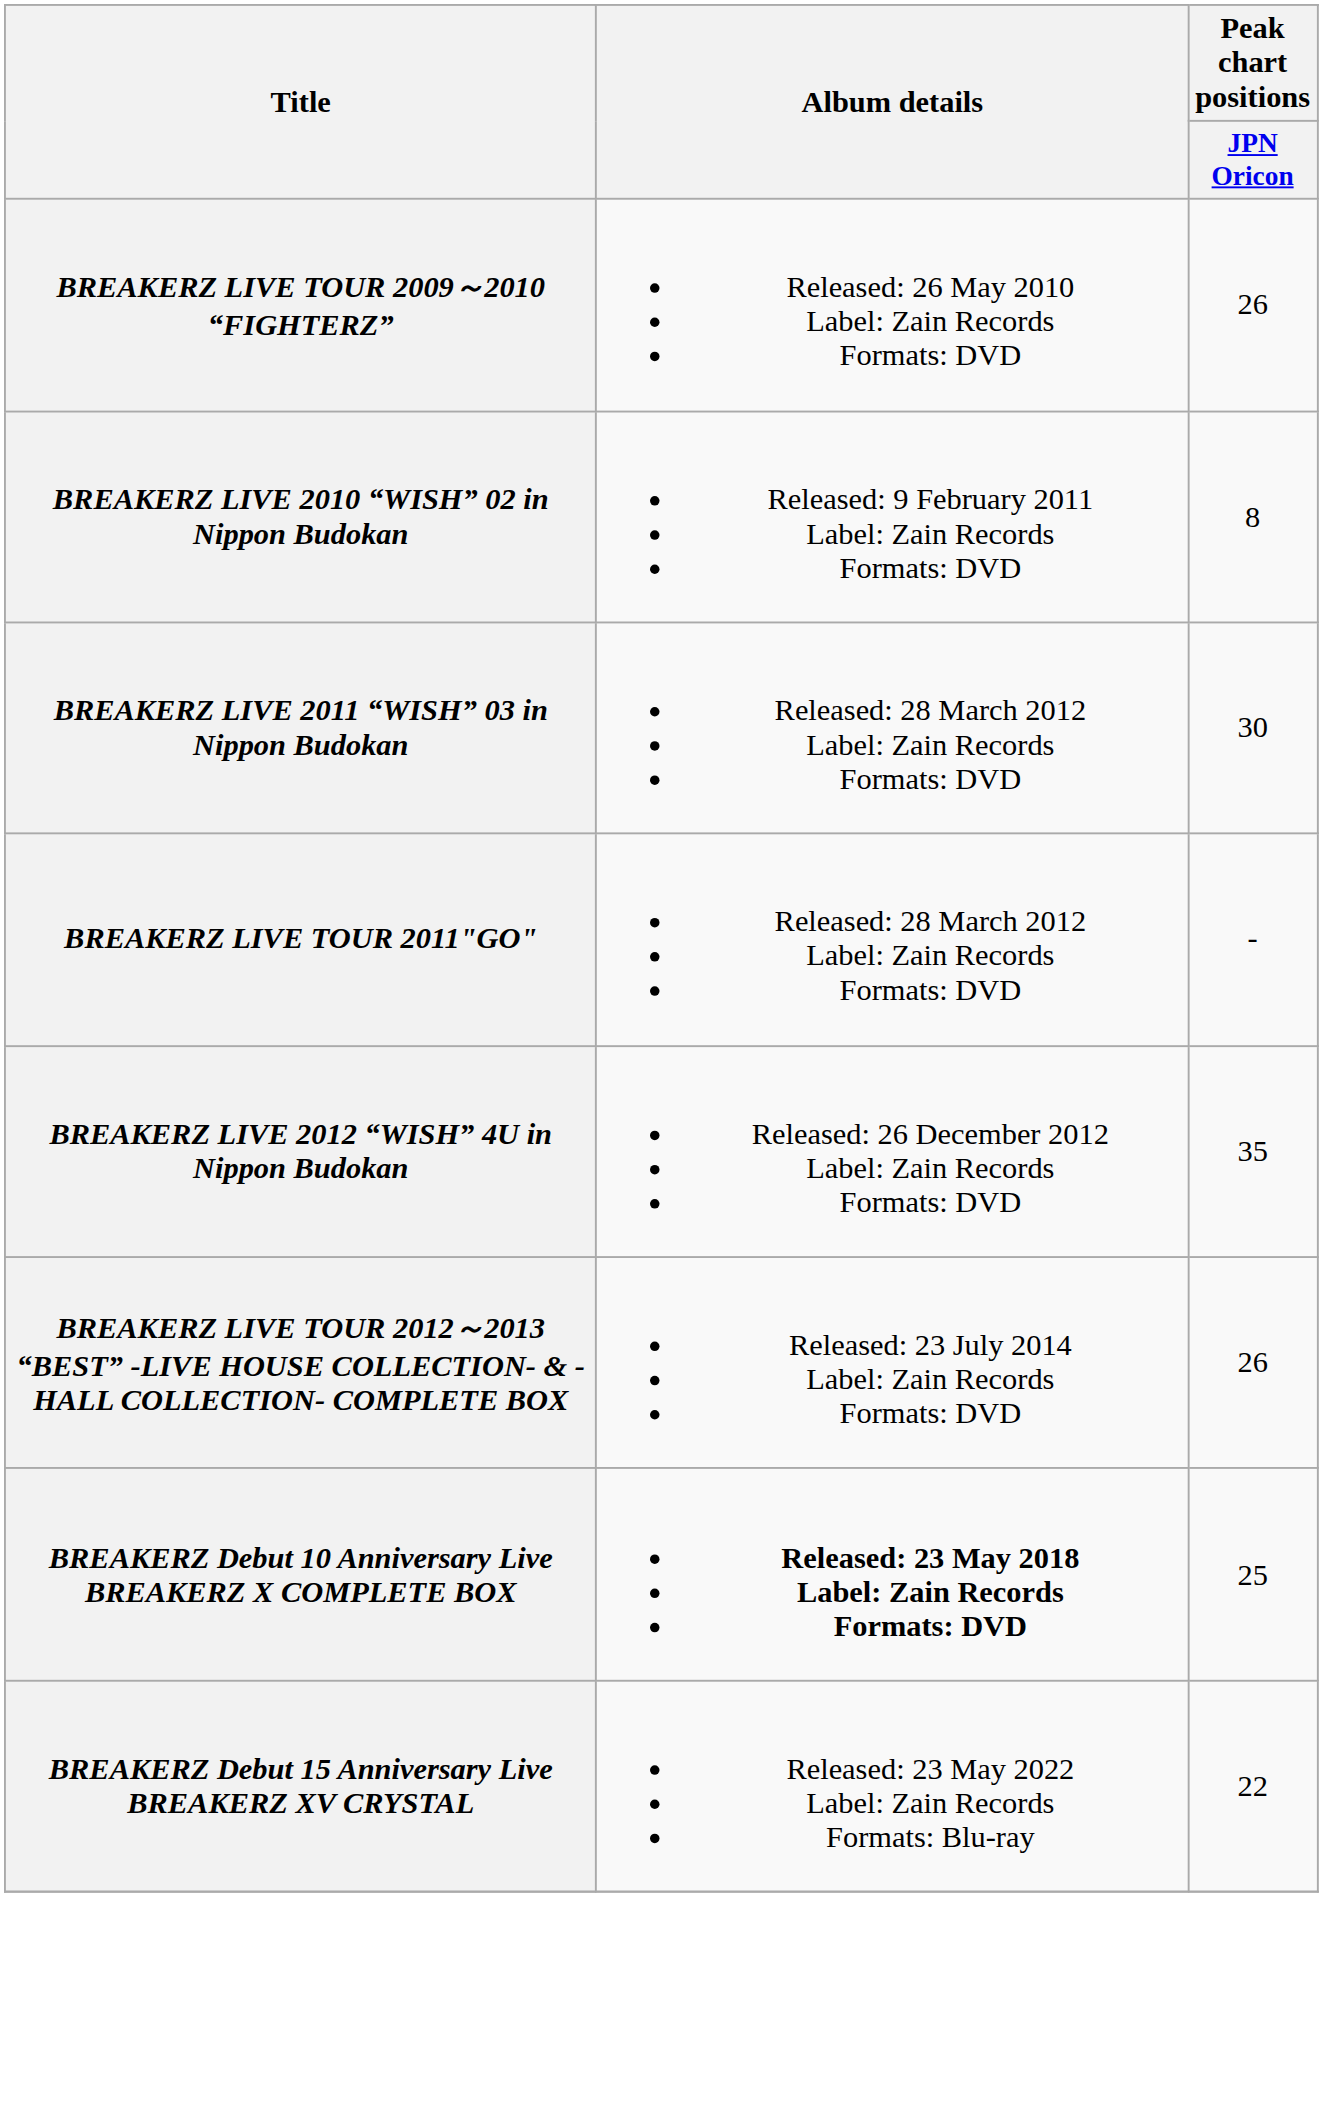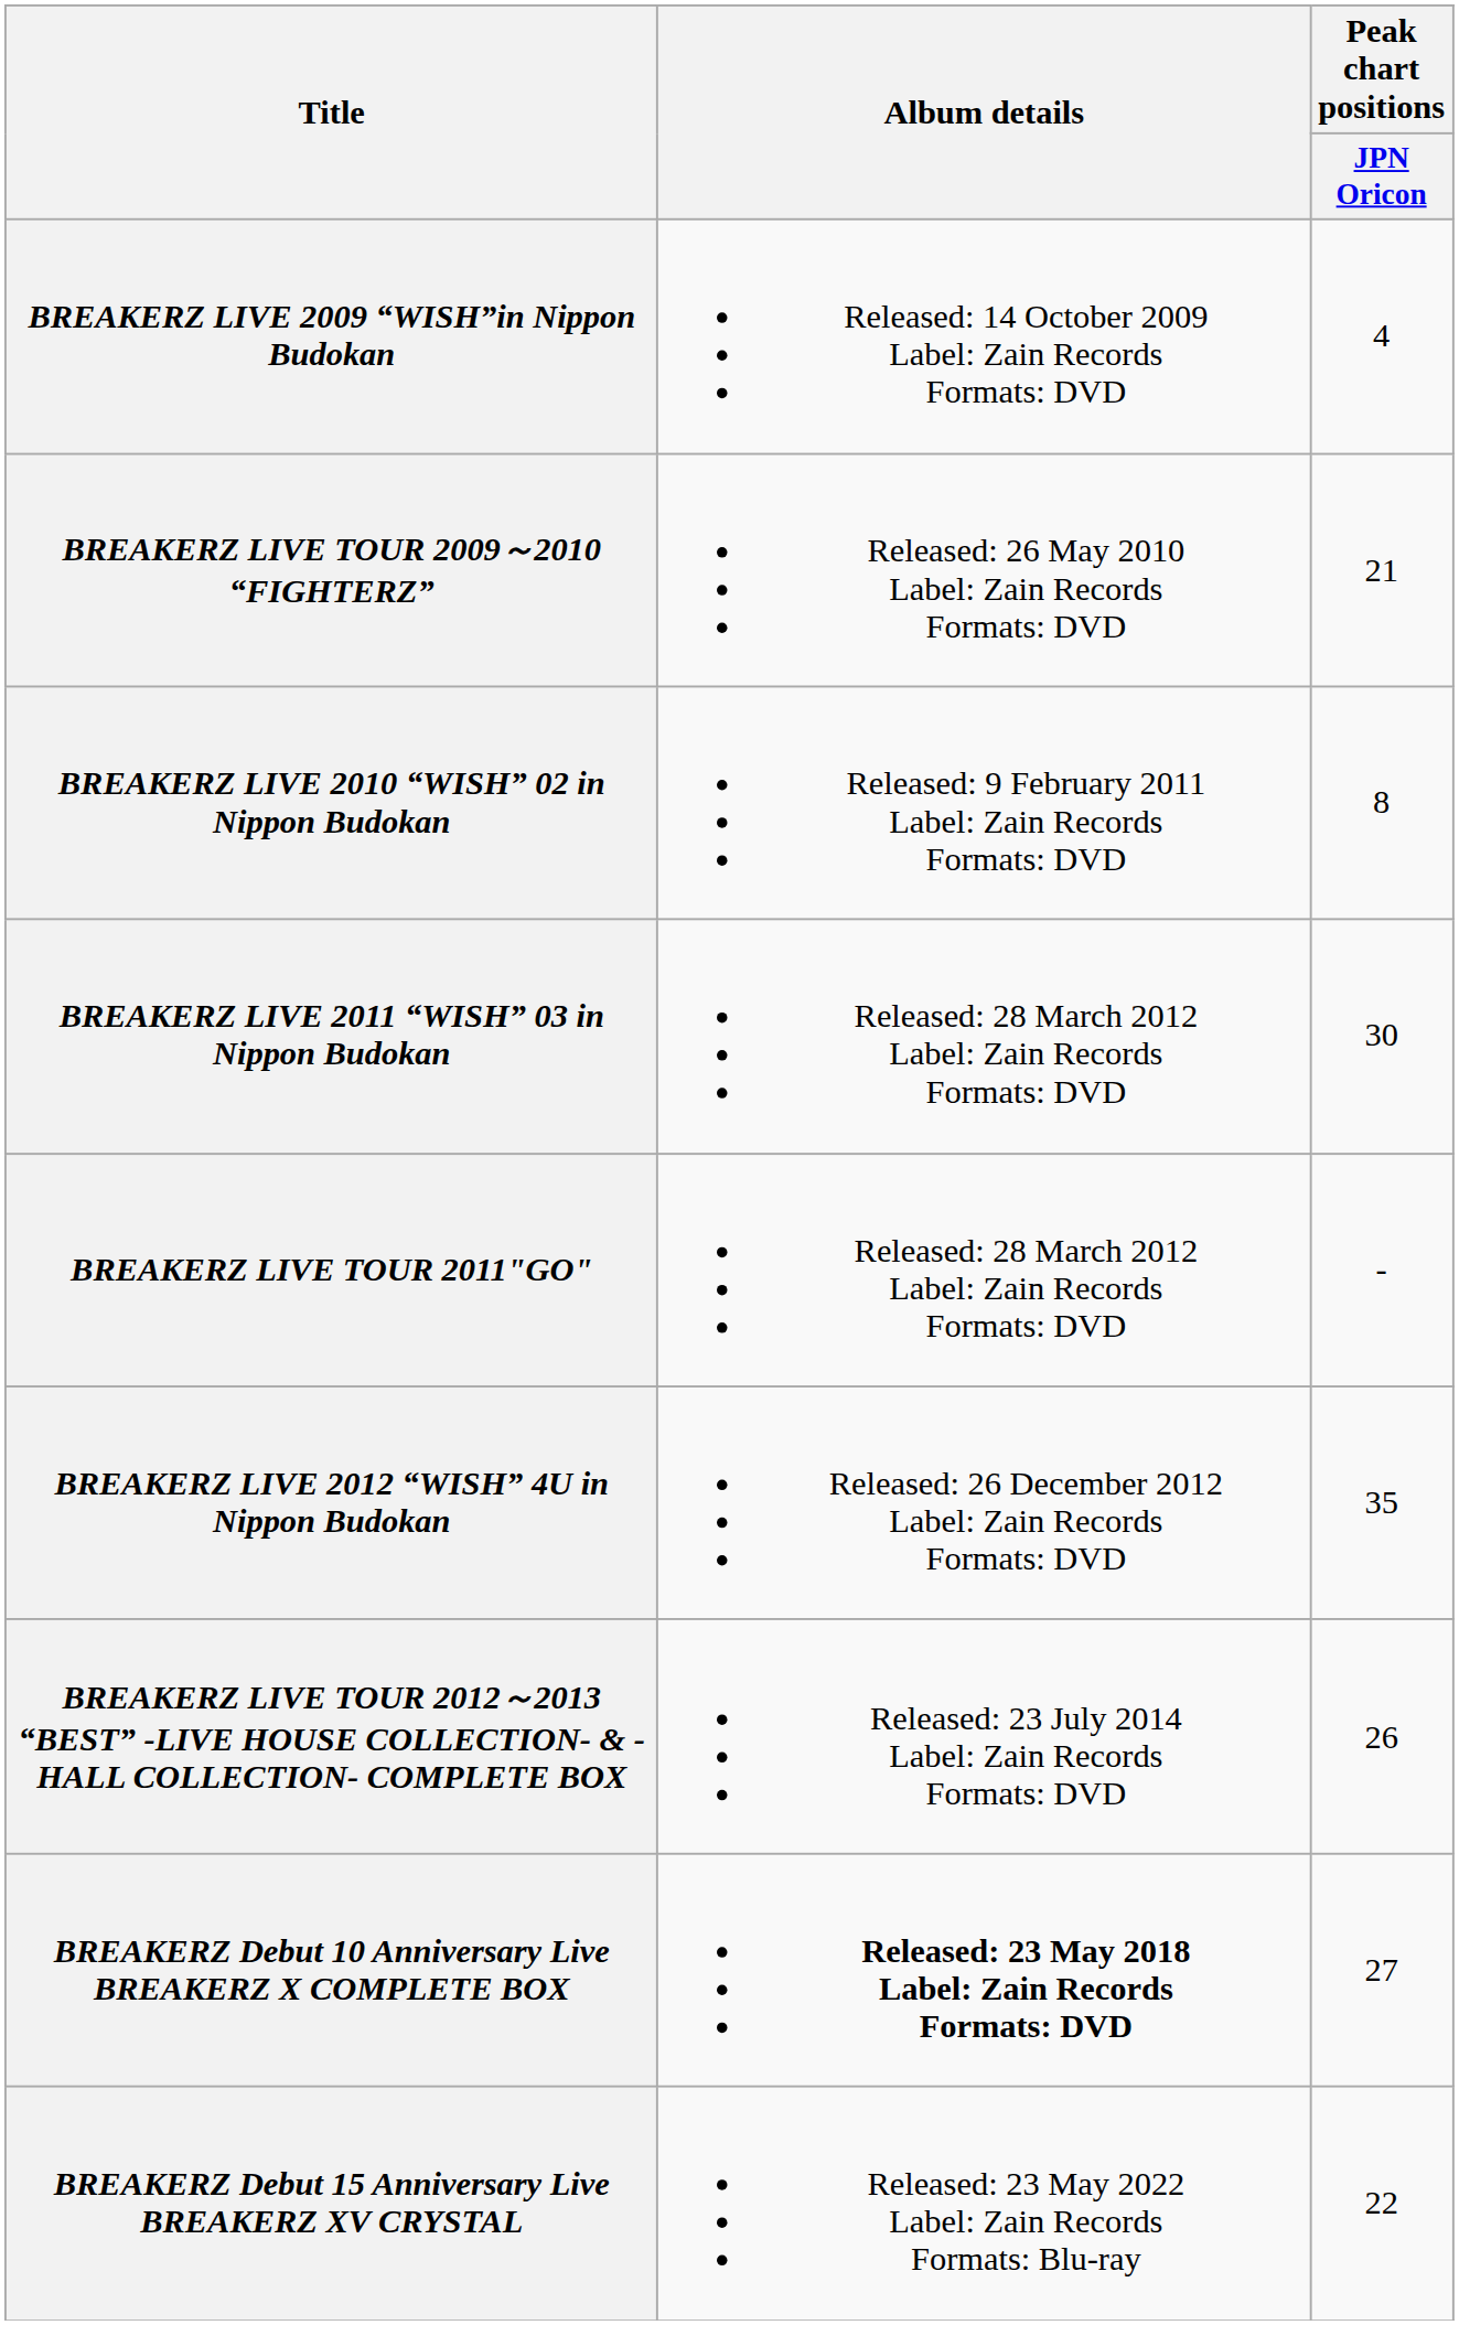+ row: BREAKERZ LIVE 2009 “WISH”in Nippon Budokan | Released: 14 October 2009 Label: Zain Records Formats: DVD | 4
BREAKERZ LIVE TOUR 2009～2010 “FIGHTERZ” | Peak chart positions / JPN Oricon: 26 -> 21
BREAKERZ Debut 10 Anniversary Live BREAKERZ X COMPLETE BOX | Peak chart positions / JPN Oricon: 25 -> 27
